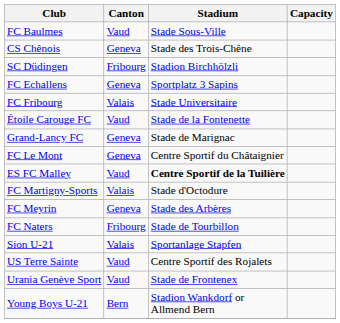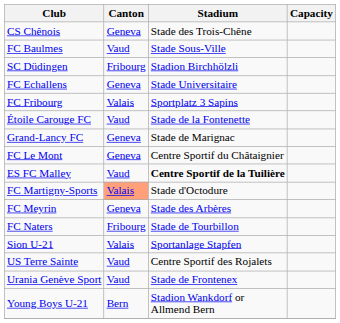rows swapped: FC Baulmes <-> CS Chênois
FC Echallens | Stadium: Sportplatz 3 Sapins -> Stade Universitaire
FC Fribourg | Stadium: Stade Universitaire -> Sportplatz 3 Sapins
FC Martigny-Sports | Canton: no background -> lightsalmon background
